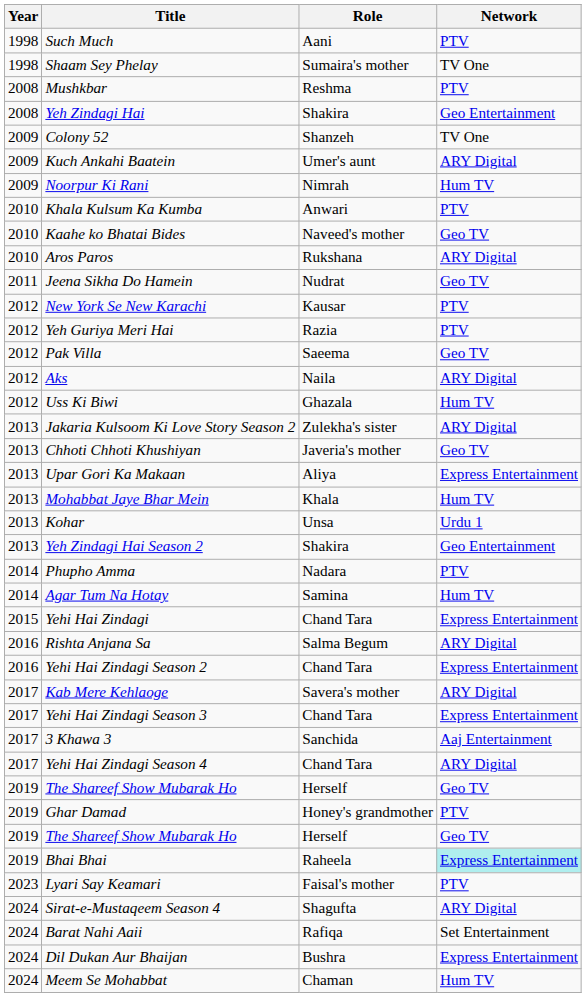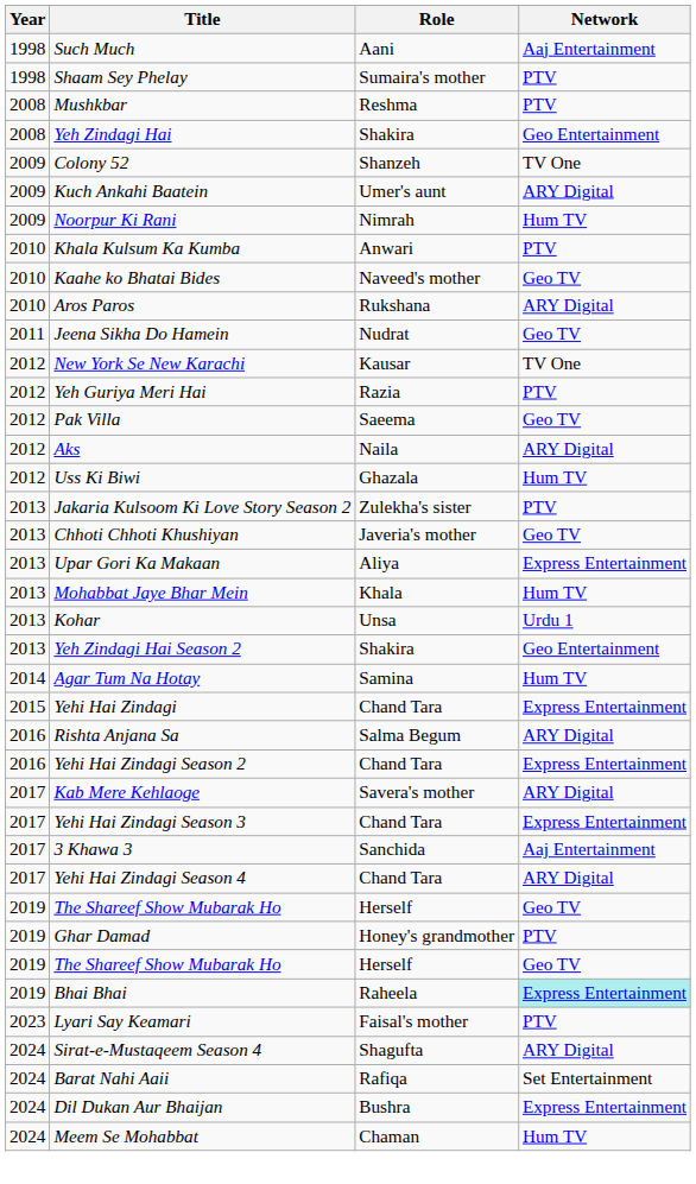Such Much | Network: PTV -> Aaj Entertainment
Shaam Sey Phelay | Network: TV One -> PTV
New York Se New Karachi | Network: PTV -> TV One
Jakaria Kulsoom Ki Love Story Season 2 | Network: ARY Digital -> PTV
- row: 2014 | Phupho Amma | Nadara | PTV
